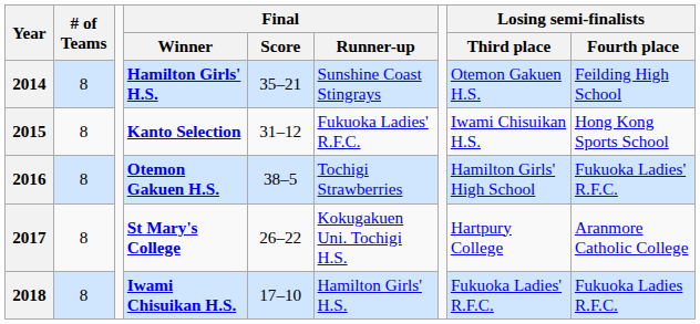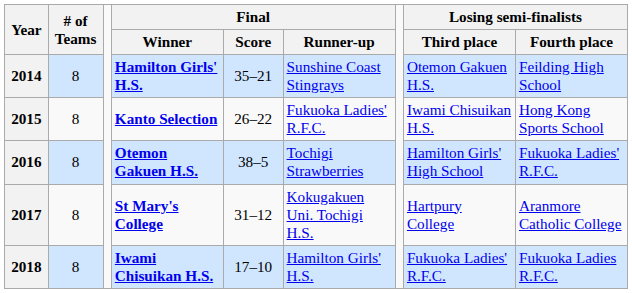2015 | Final / Score: 31–12 -> 26–22
2017 | Final / Score: 26–22 -> 31–12
